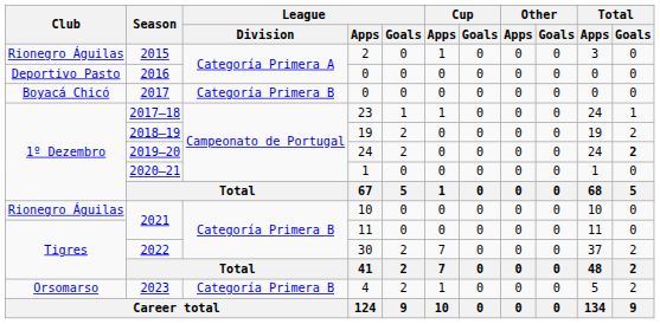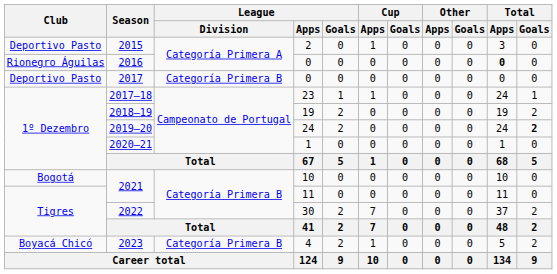2015 | Club: Rionegro Águilas -> Deportivo Pasto
2016 | Club: Deportivo Pasto -> Rionegro Águilas
2016 | Total / Apps: normal -> bold
2017 | Club: Boyacá Chicó -> Deportivo Pasto
2021 / 10 | Club: Rionegro Águilas -> Bogotá
2023 | Club: Orsomarso -> Boyacá Chicó
